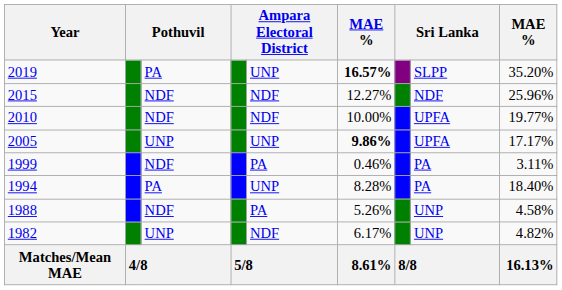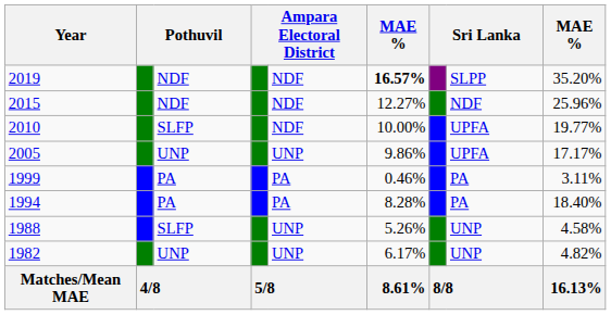2019 | column 3: PA -> NDF
2019 | column 5: UNP -> NDF
2010 | column 3: NDF -> SLFP
2005 | column 6: bold -> normal
1999 | column 3: NDF -> PA
1994 | column 5: UNP -> PA
1988 | column 3: NDF -> SLFP
1988 | column 5: PA -> UNP
1982 | column 5: NDF -> UNP
